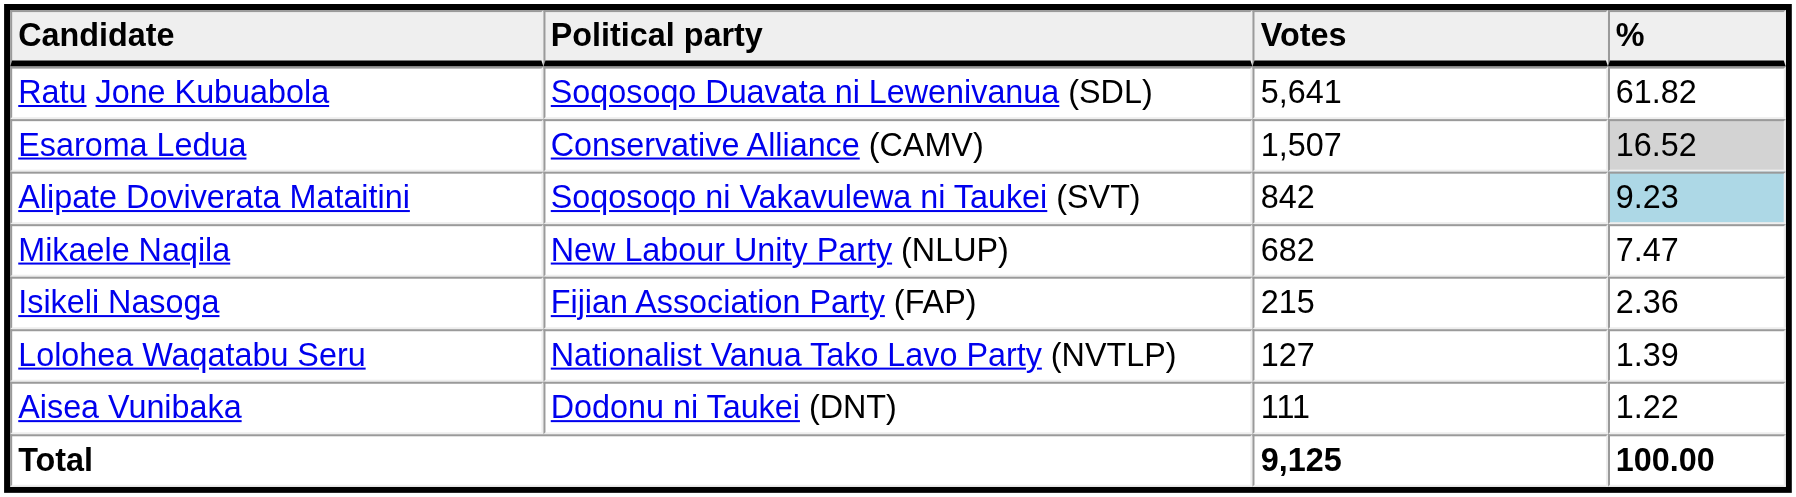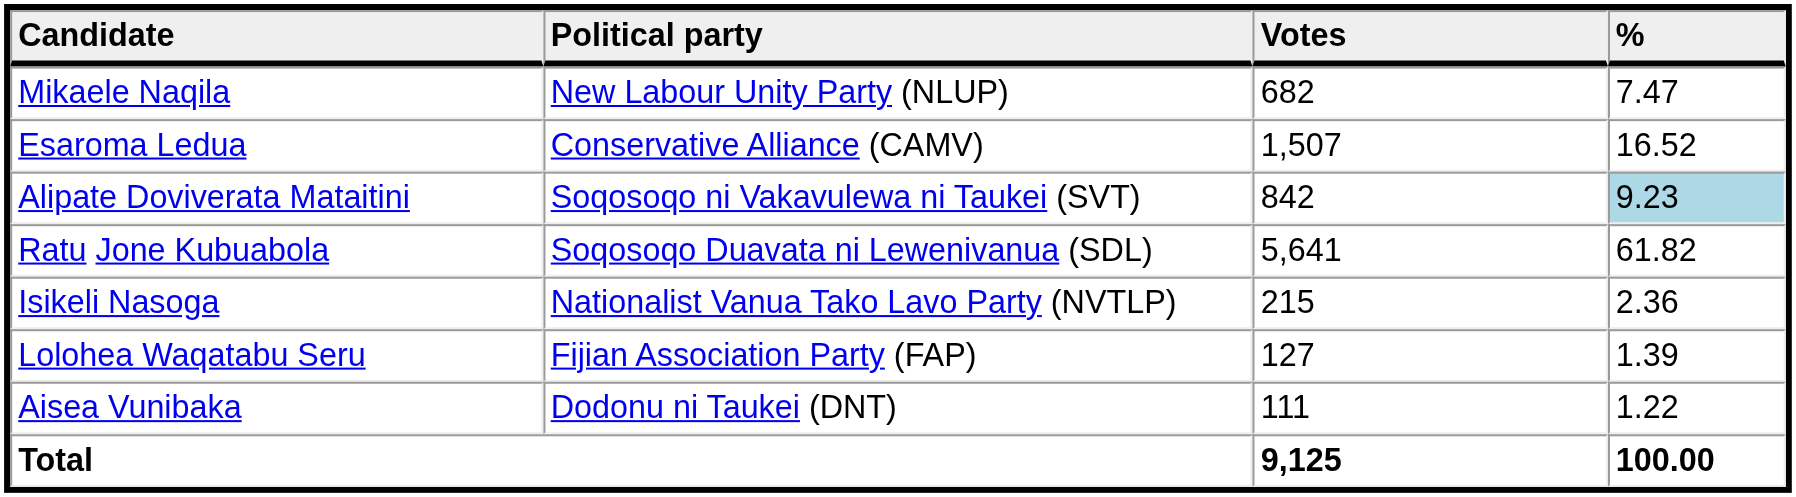rows swapped: Ratu Jone Kubuabola <-> Mikaele Naqila
Esaroma Ledua | %: lightgrey background -> no background
Isikeli Nasoga | Political party: Fijian Association Party (FAP) -> Nationalist Vanua Tako Lavo Party (NVTLP)
Lolohea Waqatabu Seru | Political party: Nationalist Vanua Tako Lavo Party (NVTLP) -> Fijian Association Party (FAP)
